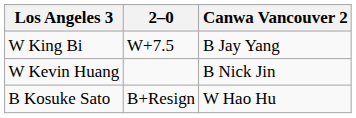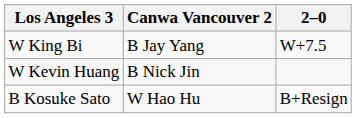columns swapped: 2–0 <-> Canwa Vancouver 2
